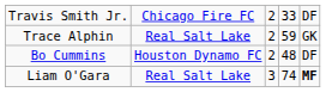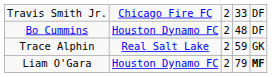rows swapped: Bo Cummins <-> Trace Alphin
Liam O'Gara | column 2: Real Salt Lake -> Houston Dynamo FC
Liam O'Gara | column 3: 3 -> 2
Liam O'Gara | column 4: 74 -> 79
